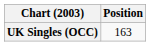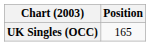UK Singles (OCC) | Position: 163 -> 165
